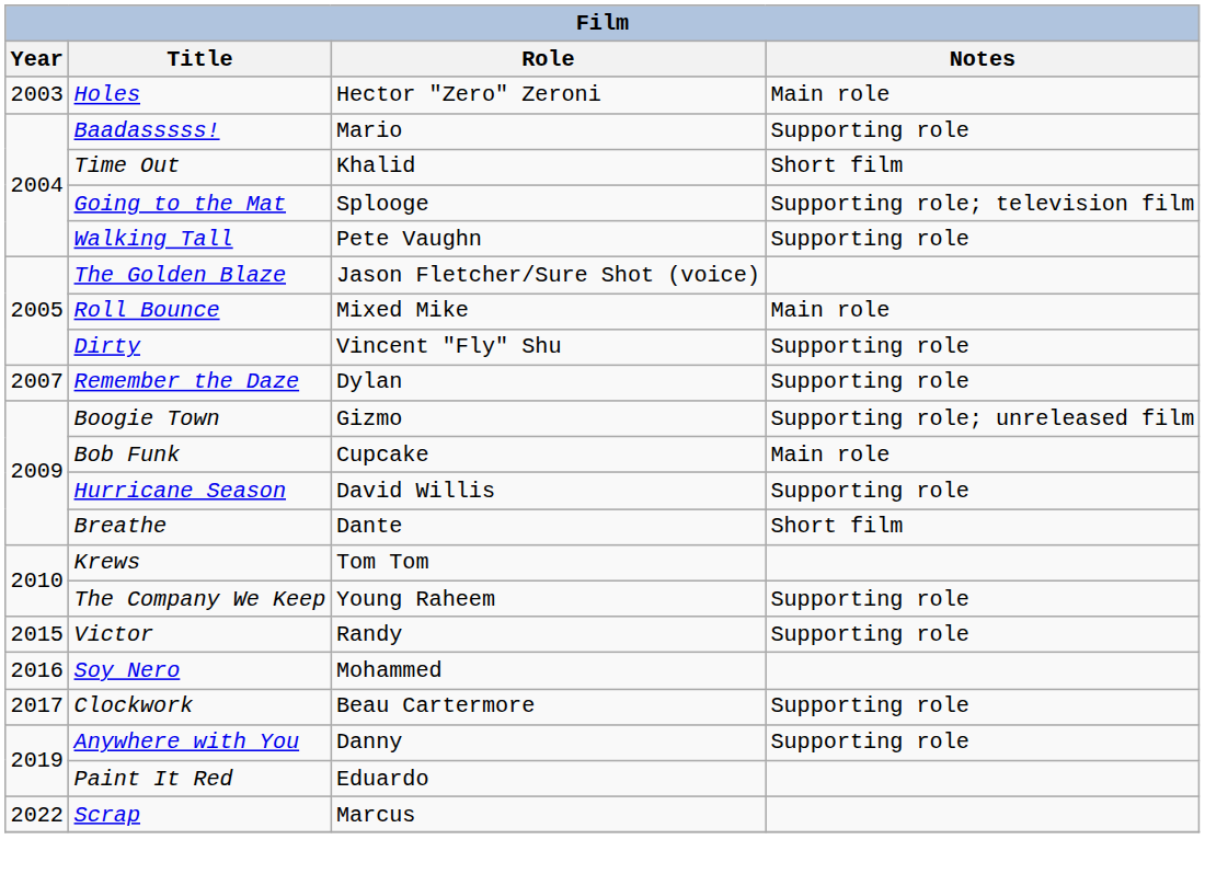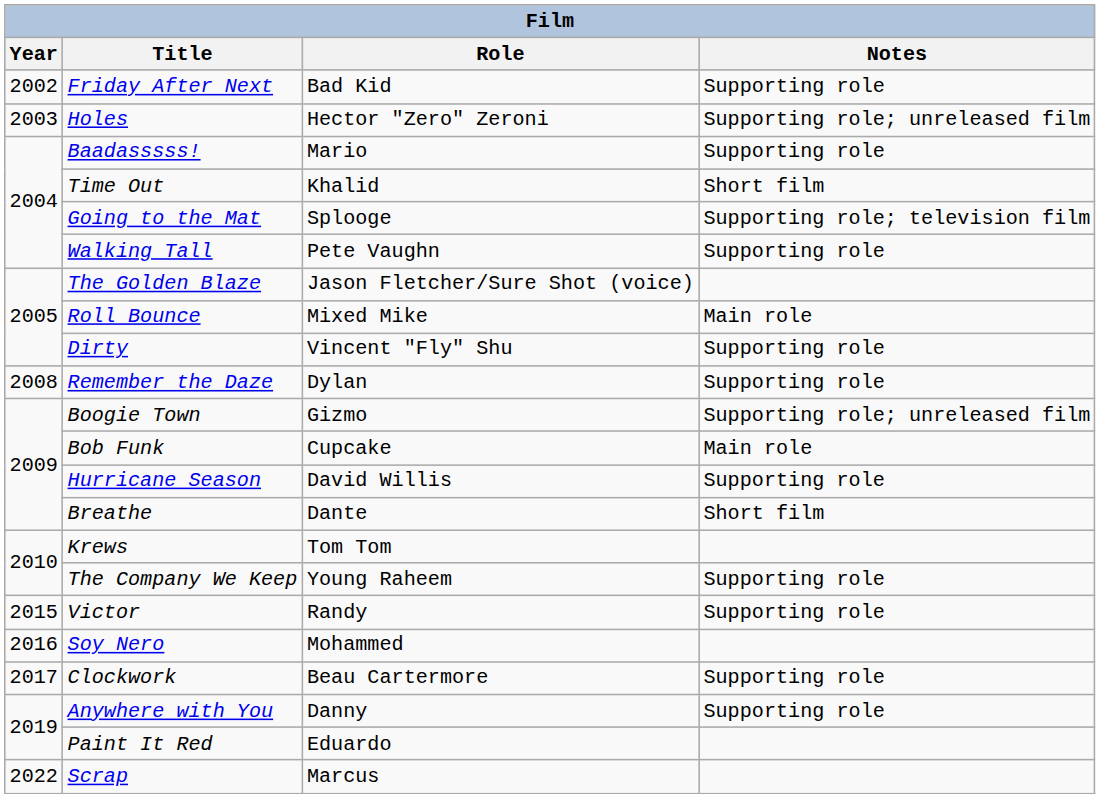+ row: 2002 | Friday After Next | Bad Kid | Supporting role
Holes | Notes: Main role -> Supporting role; unreleased film
Remember the Daze | Year: 2007 -> 2008
